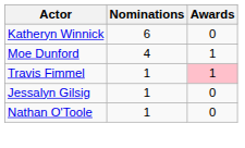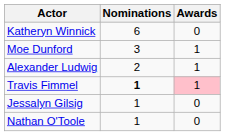Moe Dunford | Nominations: 4 -> 3
+ row: Alexander Ludwig | 2 | 1
Travis Fimmel | Nominations: normal -> bold
